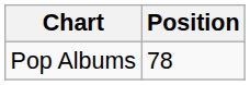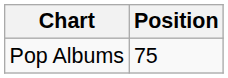Pop Albums | Position: 78 -> 75
